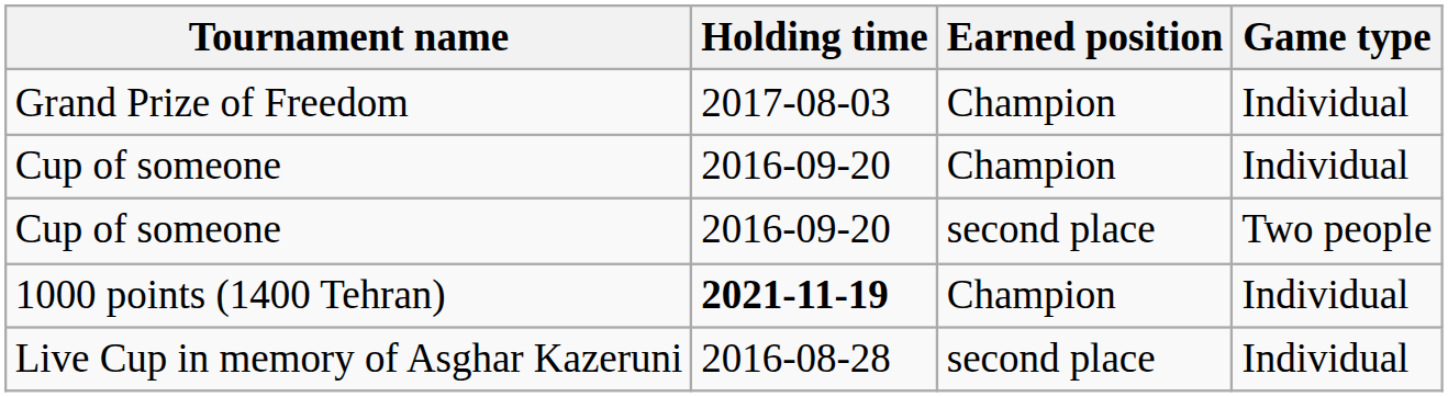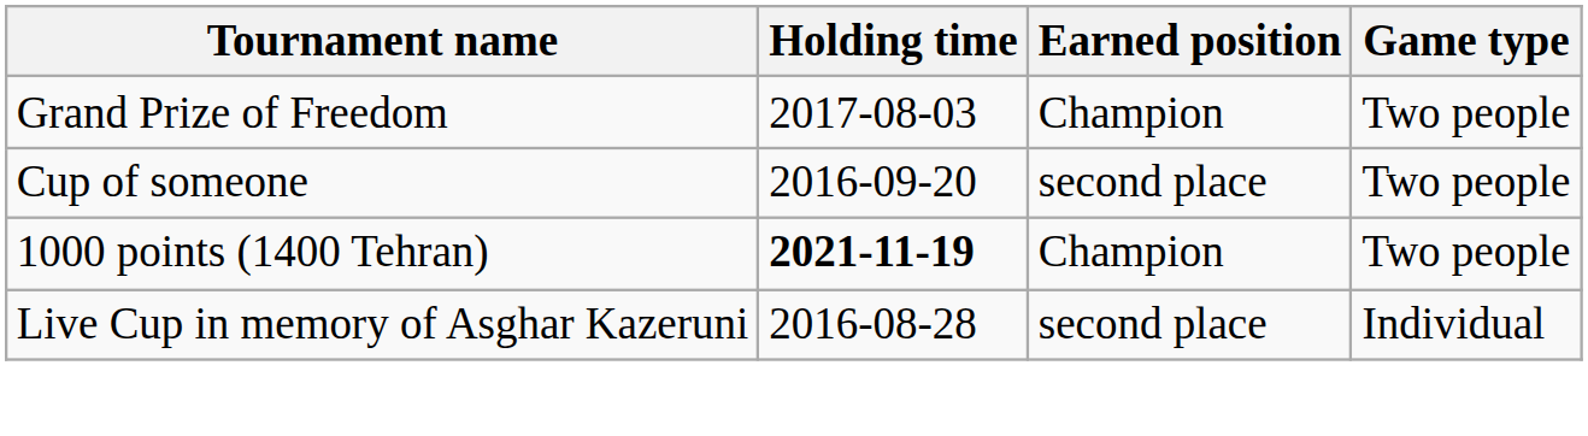Grand Prize of Freedom | Game type: Individual -> Two people
- row: Cup of someone | 2016-09-20 | Champion | Individual
1000 points (1400 Tehran) | Game type: Individual -> Two people
